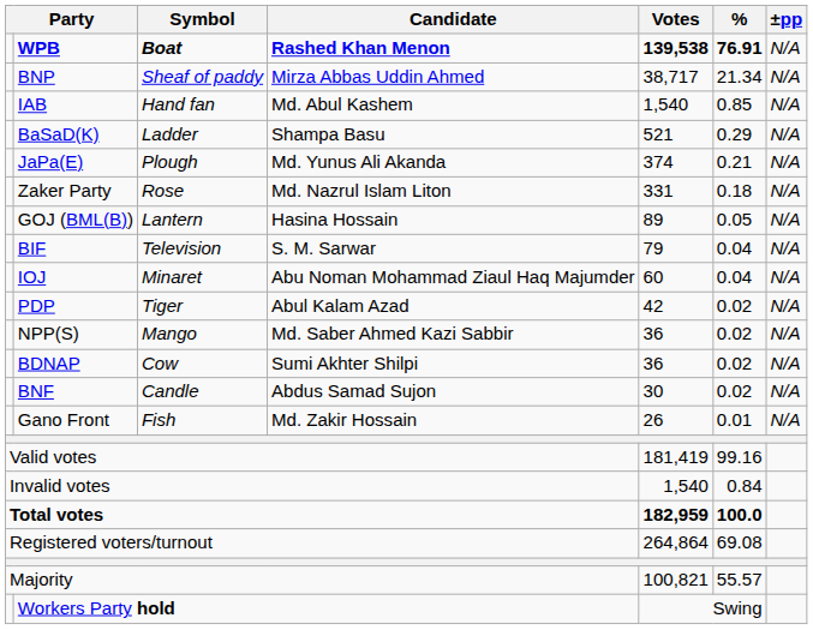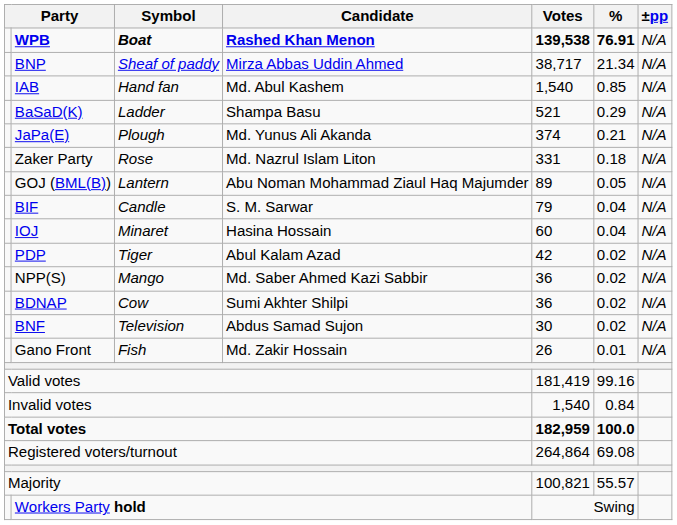GOJ (BML(B)) | Candidate: Hasina Hossain -> Abu Noman Mohammad Ziaul Haq Majumder
BIF | Symbol: Television -> Candle
IOJ | Candidate: Abu Noman Mohammad Ziaul Haq Majumder -> Hasina Hossain
BNF | Symbol: Candle -> Television
